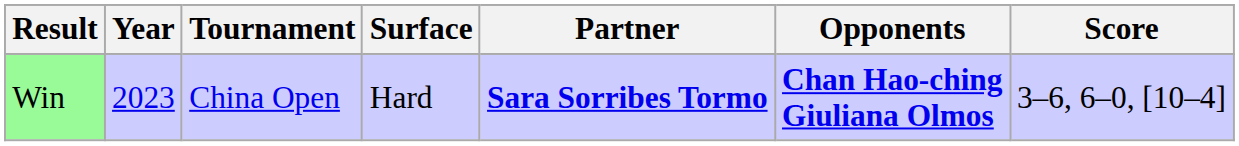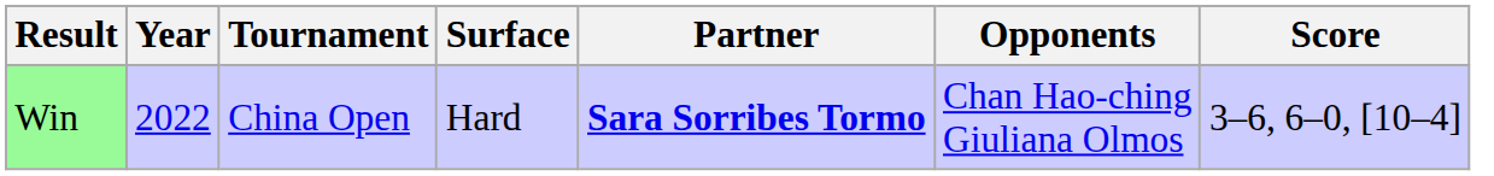Win | Year: 2023 -> 2022
Win | Opponents: bold -> normal
